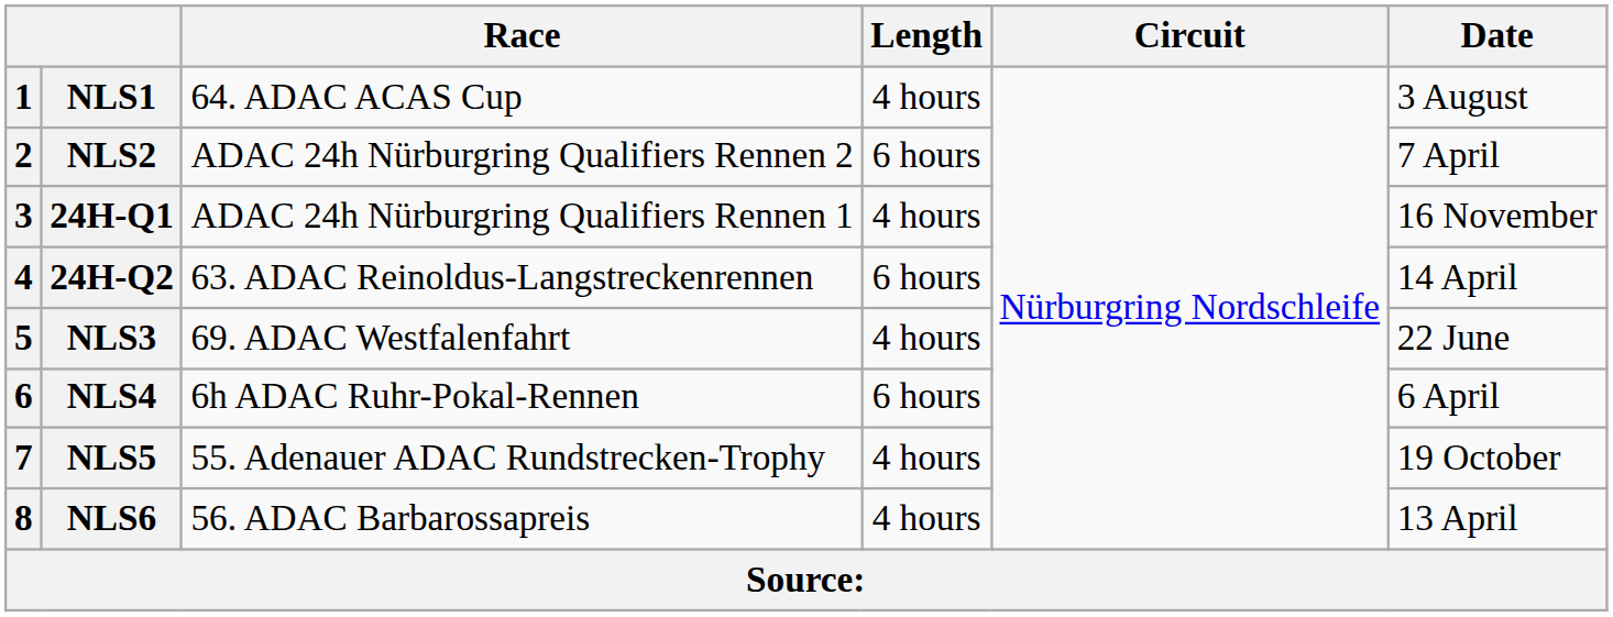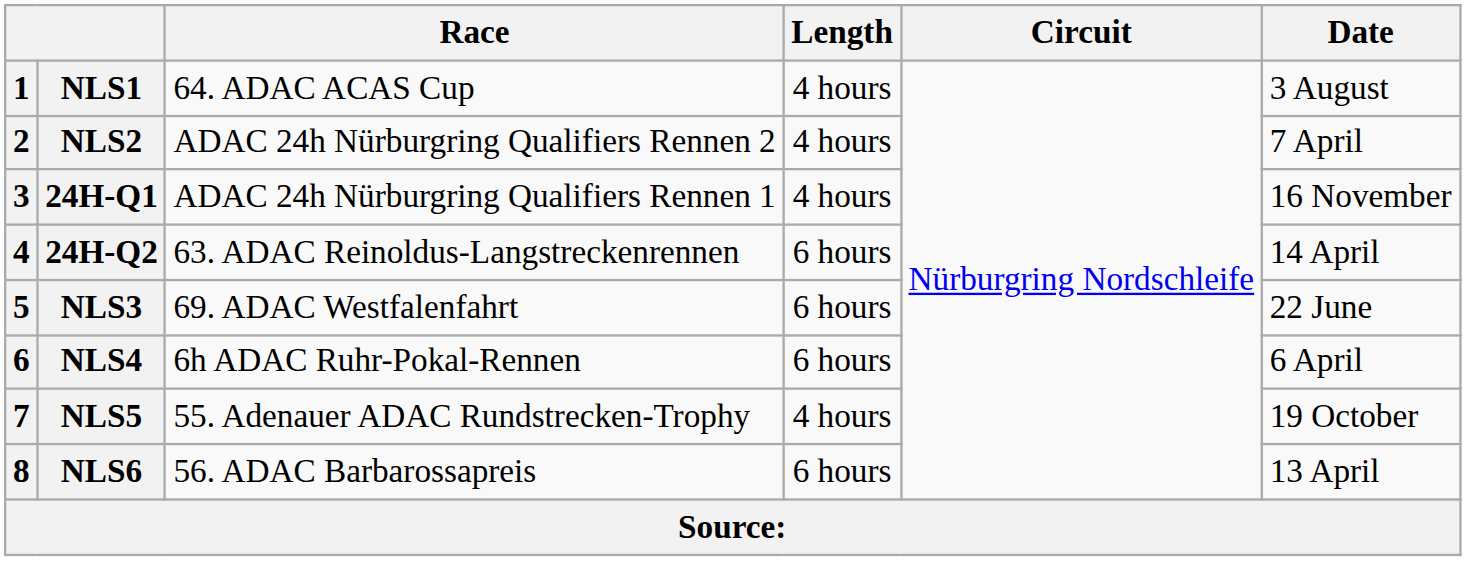NLS2 | Length: 6 hours -> 4 hours
NLS3 | Length: 4 hours -> 6 hours
NLS6 | Length: 4 hours -> 6 hours
